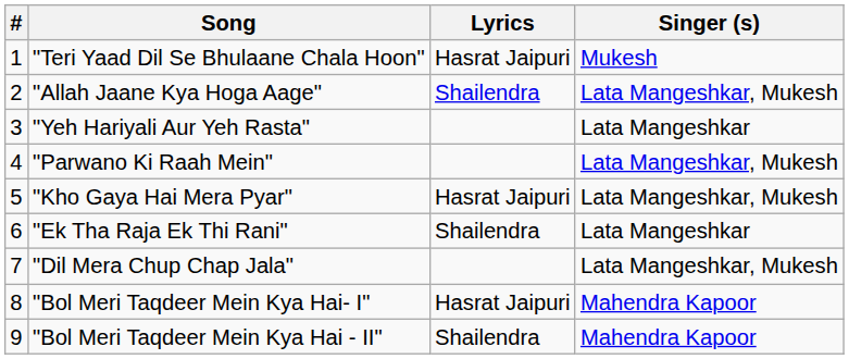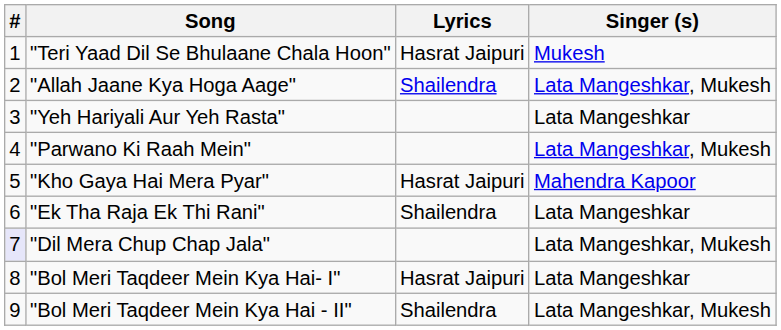"Kho Gaya Hai Mera Pyar" | Singer (s): Lata Mangeshkar, Mukesh -> Mahendra Kapoor
"Dil Mera Chup Chap Jala" | #: no background -> lavender background
"Bol Meri Taqdeer Mein Kya Hai- I" | Singer (s): Mahendra Kapoor -> Lata Mangeshkar
"Bol Meri Taqdeer Mein Kya Hai - II" | Singer (s): Mahendra Kapoor -> Lata Mangeshkar, Mukesh
